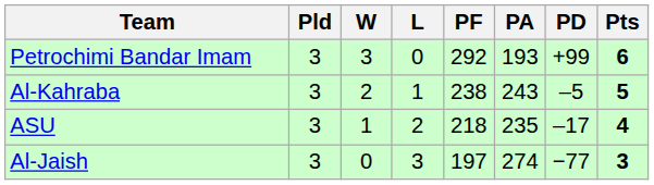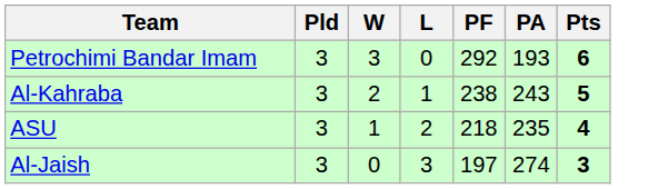- column: PD | +99 | –5 | –17 | −77
